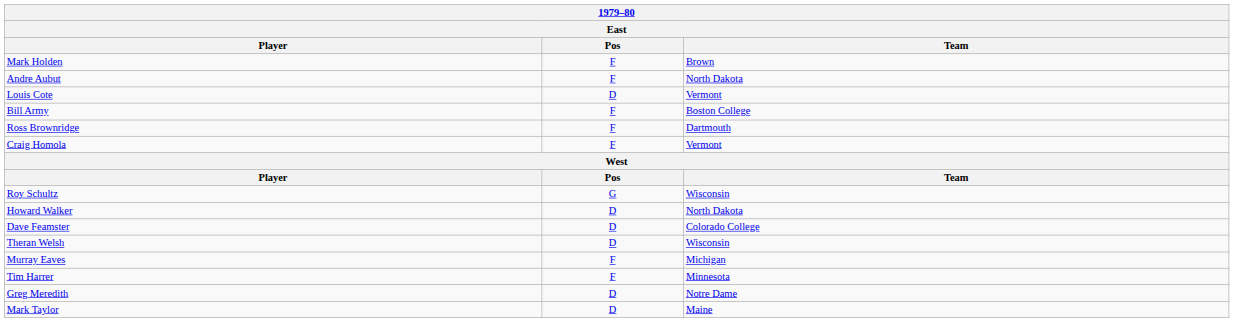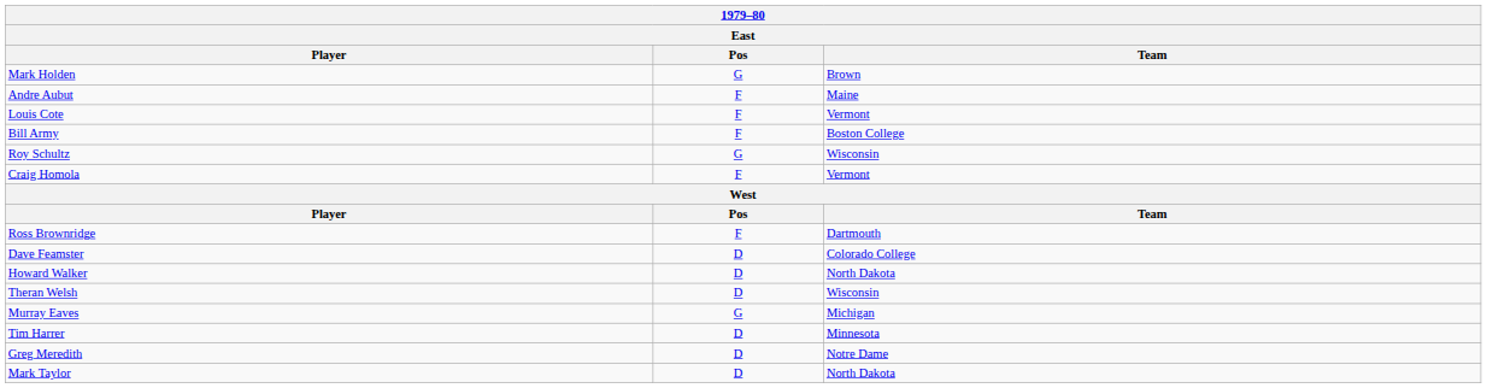Mark Holden | Pos: F -> G
Andre Aubut | Team: North Dakota -> Maine
Louis Cote | Pos: D -> F
rows swapped: Ross Brownridge <-> Roy Schultz
rows swapped: Dave Feamster <-> Howard Walker
Murray Eaves | Pos: F -> G
Tim Harrer | Pos: F -> D
Mark Taylor | Team: Maine -> North Dakota
